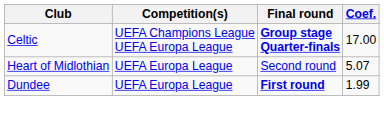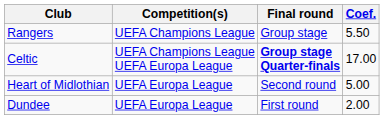+ row: Rangers | UEFA Champions League | Group stage | 5.50
Heart of Midlothian | Coef.: 5.07 -> 5.00
Dundee | Final round: bold -> normal
Dundee | Coef.: 1.99 -> 2.00
